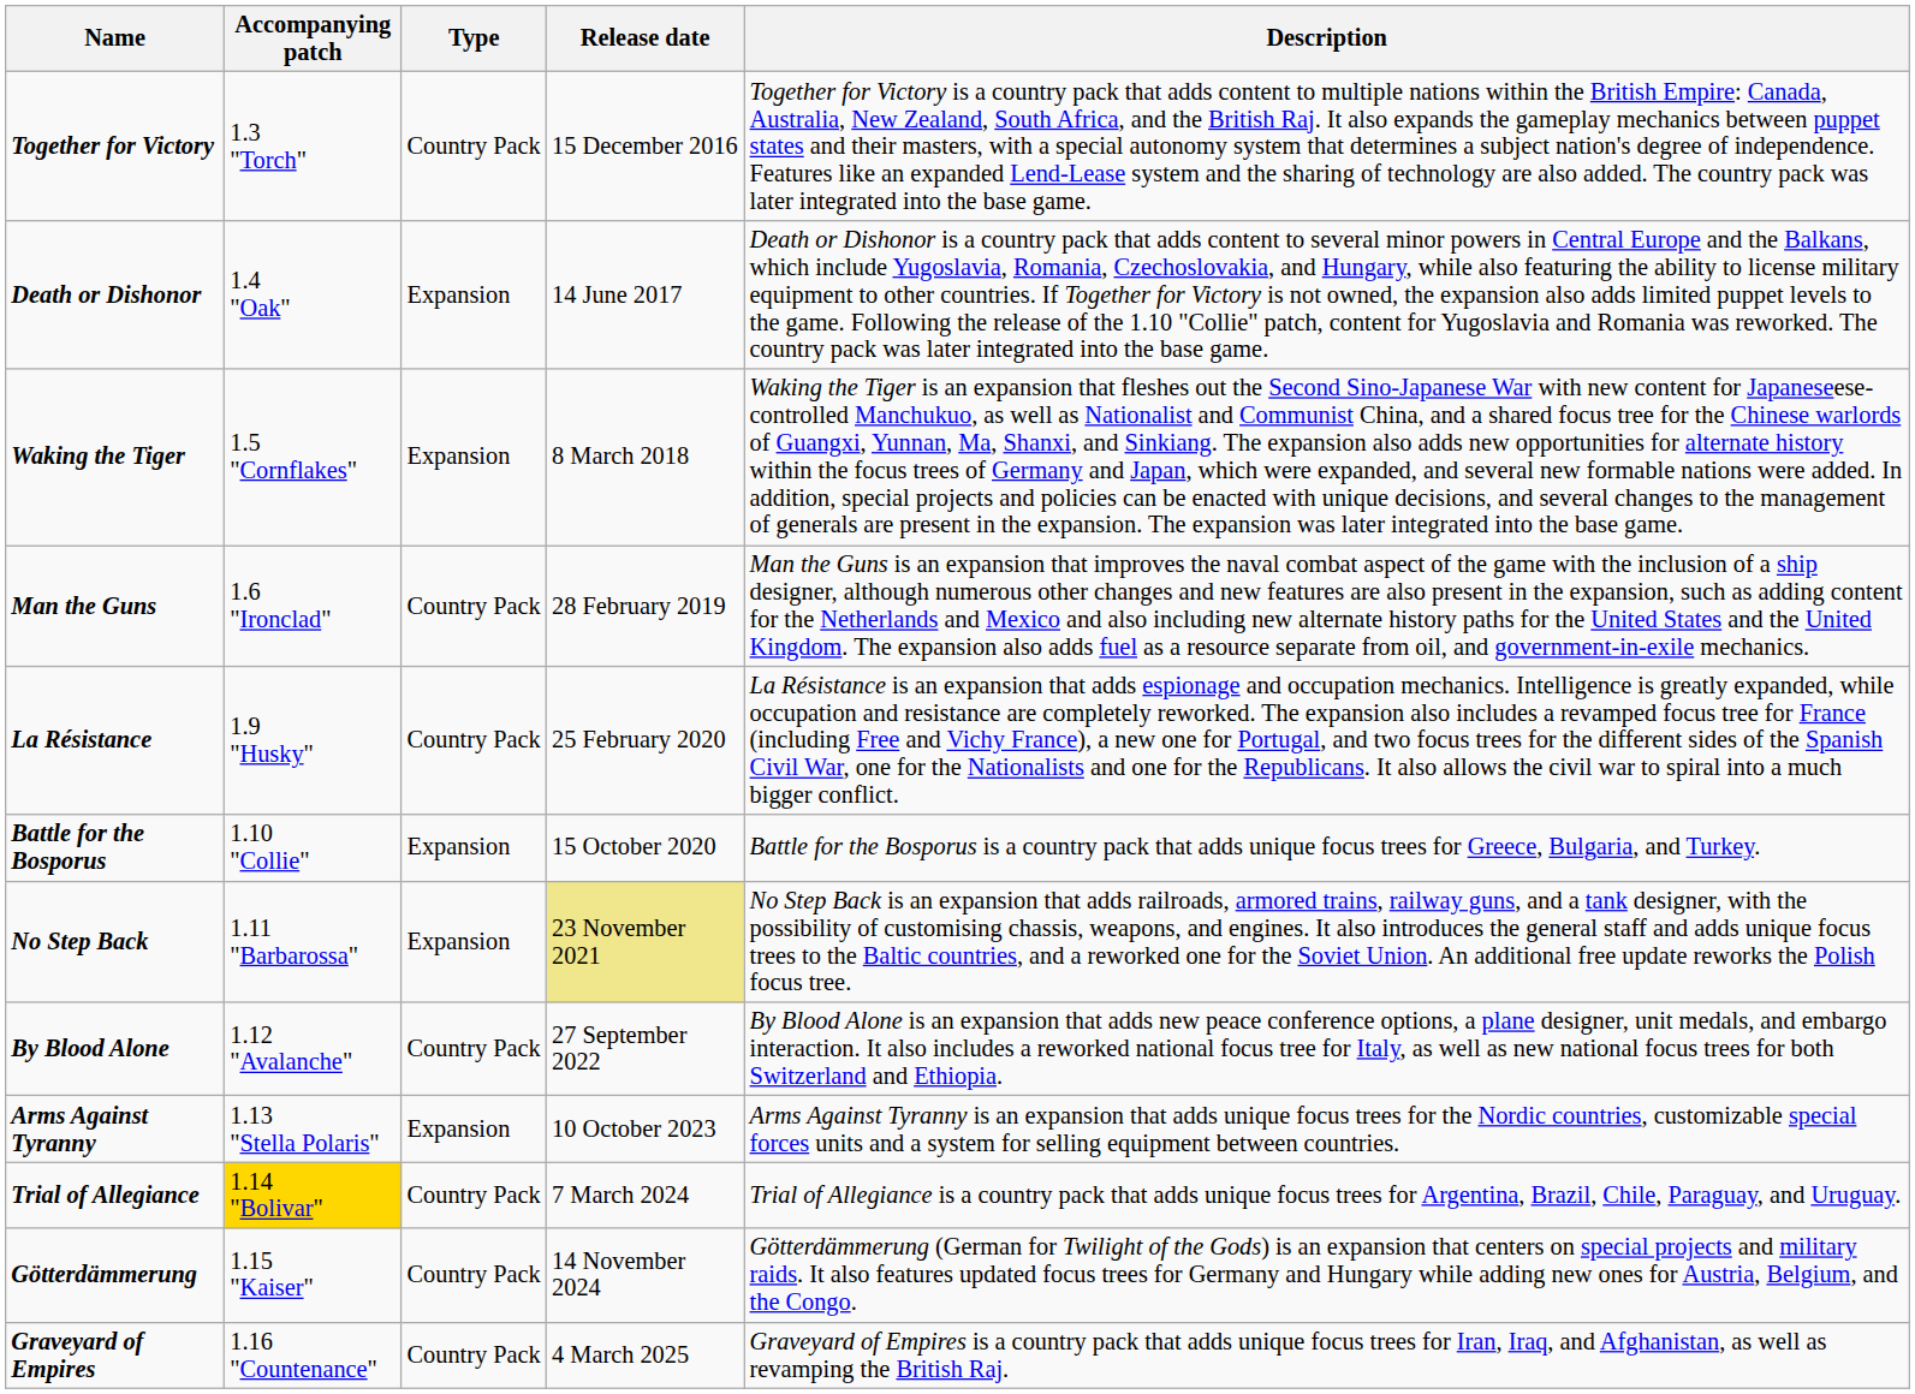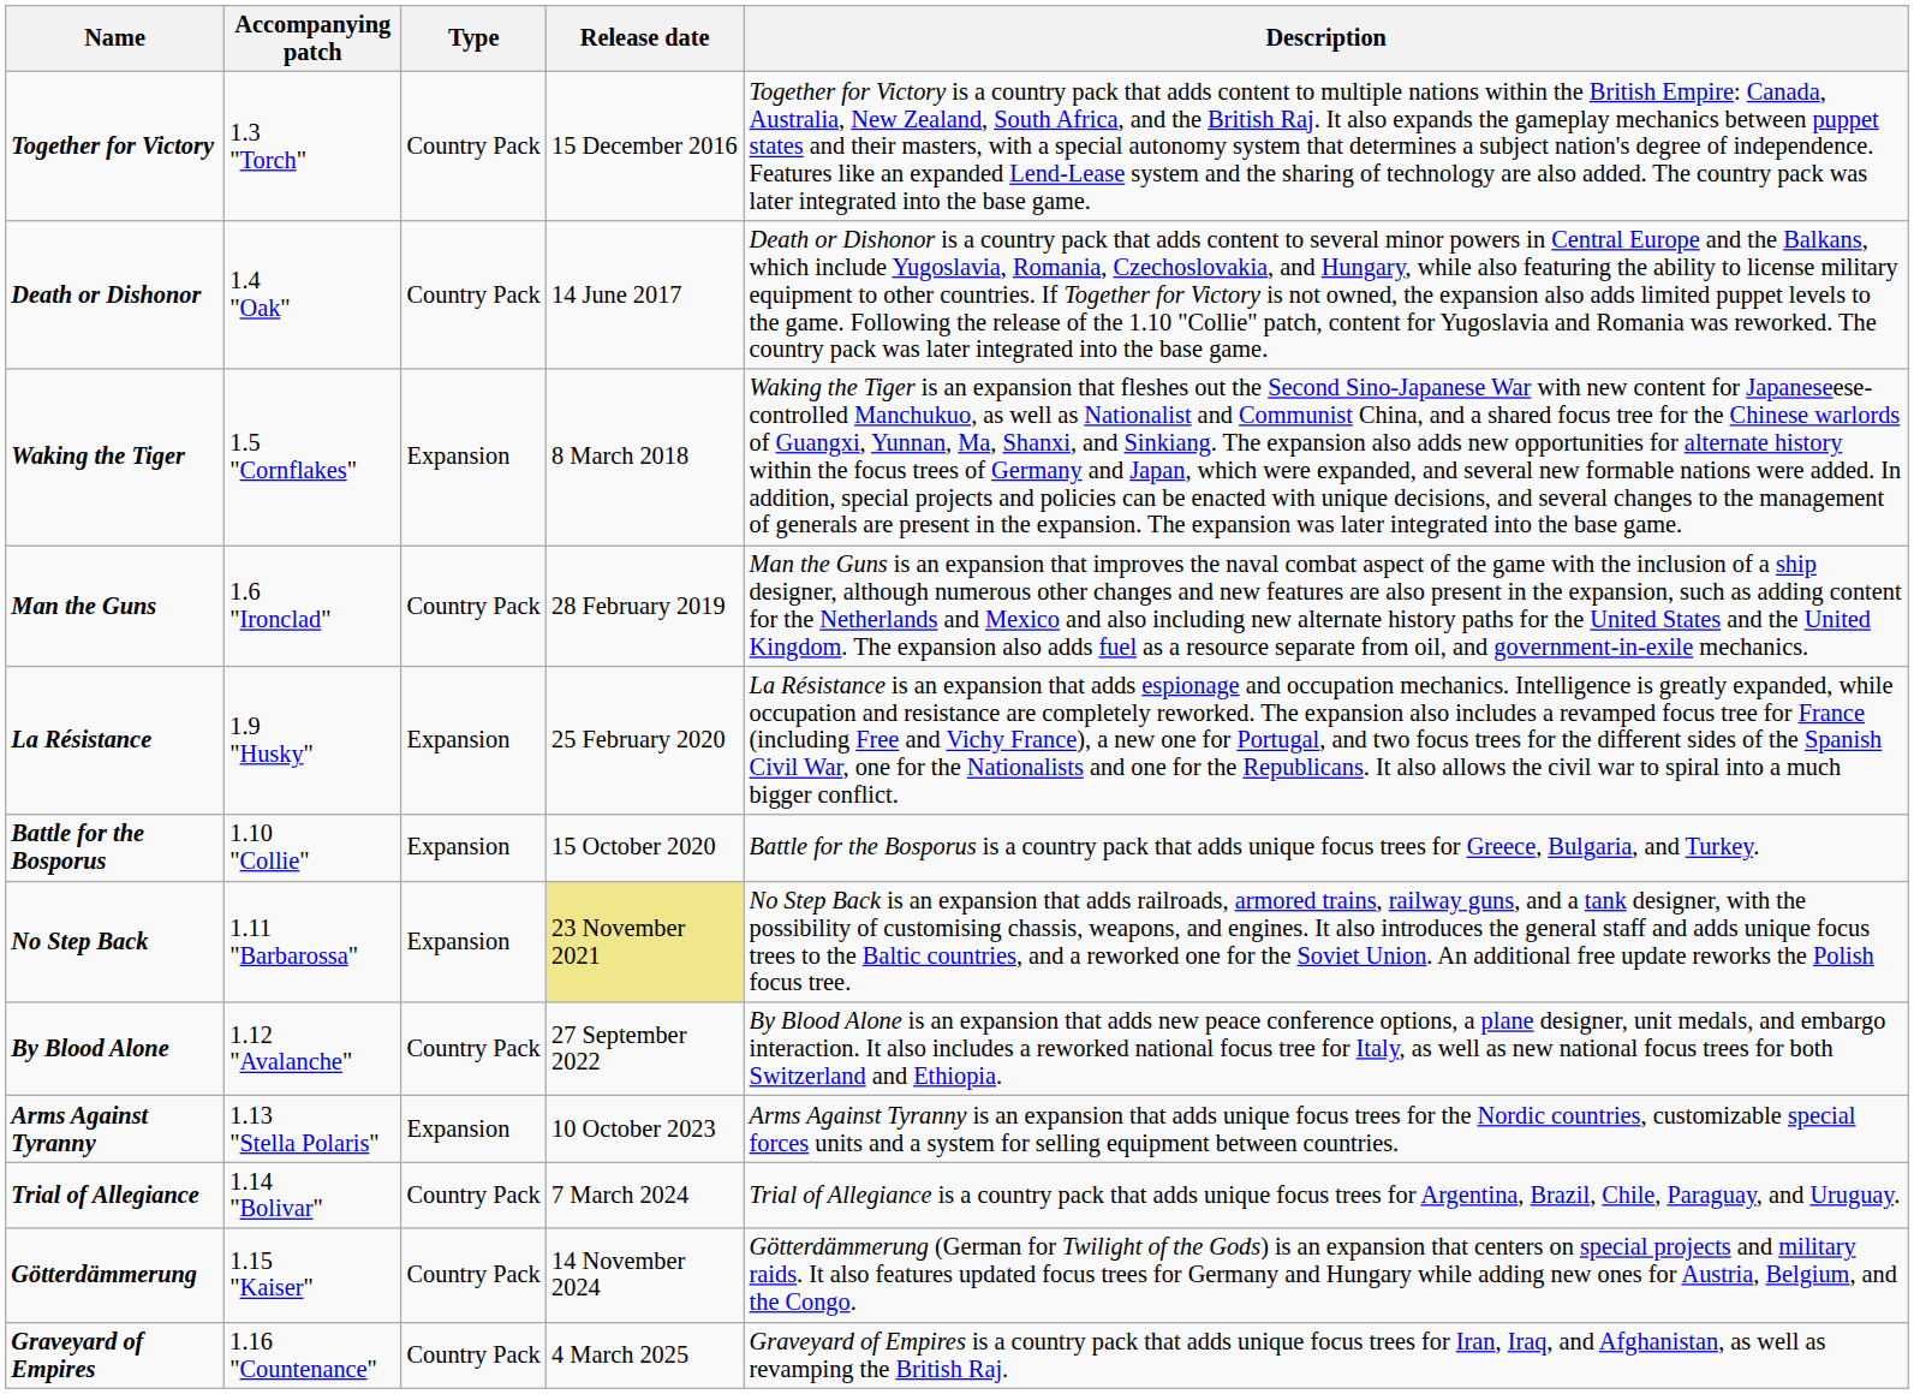Death or Dishonor | Type: Expansion -> Country Pack
La Résistance | Type: Country Pack -> Expansion
Trial of Allegiance | Accompanying patch: gold background -> no background
